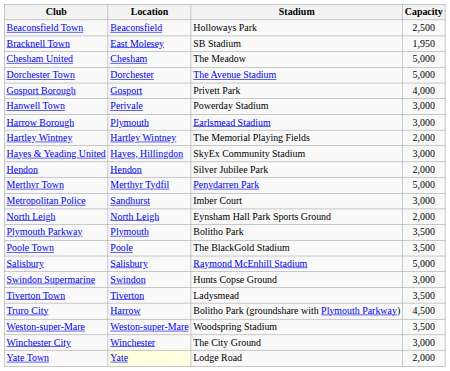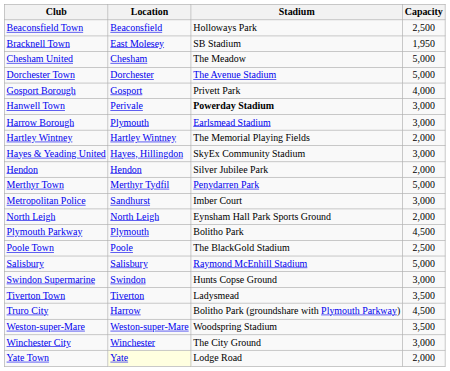Hanwell Town | Stadium: normal -> bold
Plymouth Parkway | Capacity: 3,500 -> 4,500
Poole Town | Capacity: 3,500 -> 2,500
